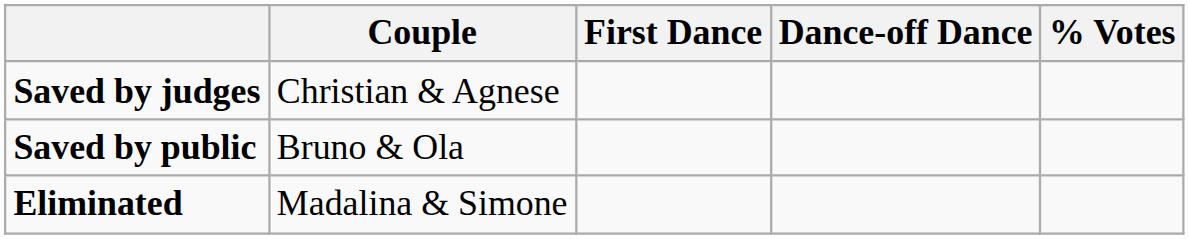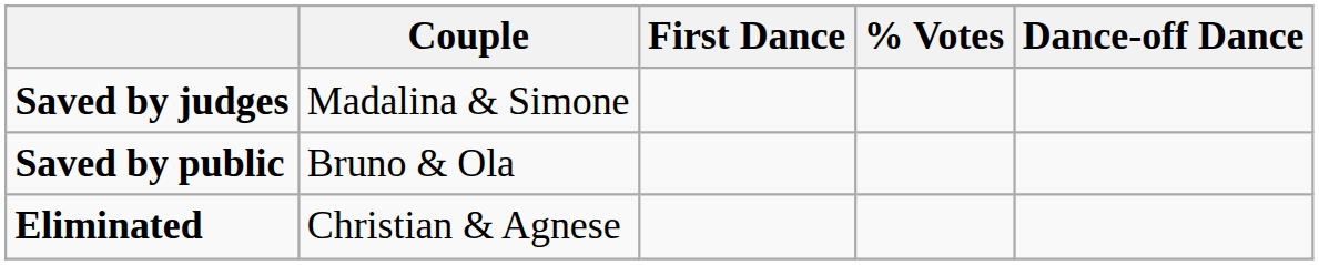columns swapped: Dance-off Dance <-> % Votes
Saved by judges | Couple: Christian & Agnese -> Madalina & Simone
Eliminated | Couple: Madalina & Simone -> Christian & Agnese
